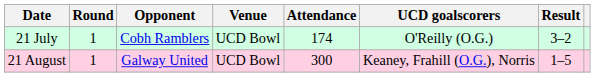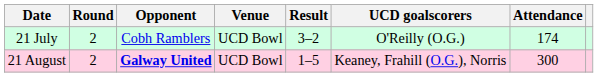columns swapped: Result <-> Attendance
21 July | Round: 1 -> 2
21 August | Round: 1 -> 2
21 August | Opponent: normal -> bold
